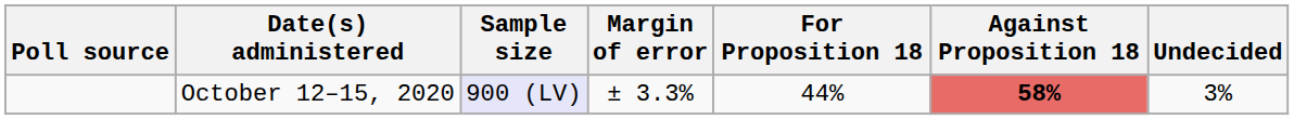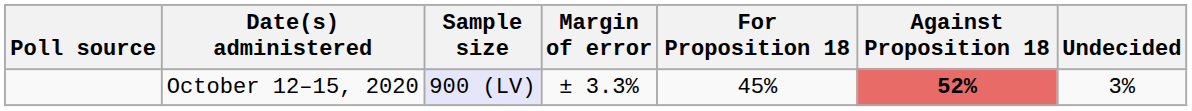October 12–15, 2020 | For Proposition 18: 44% -> 45%
October 12–15, 2020 | Against Proposition 18: 58% -> 52%
